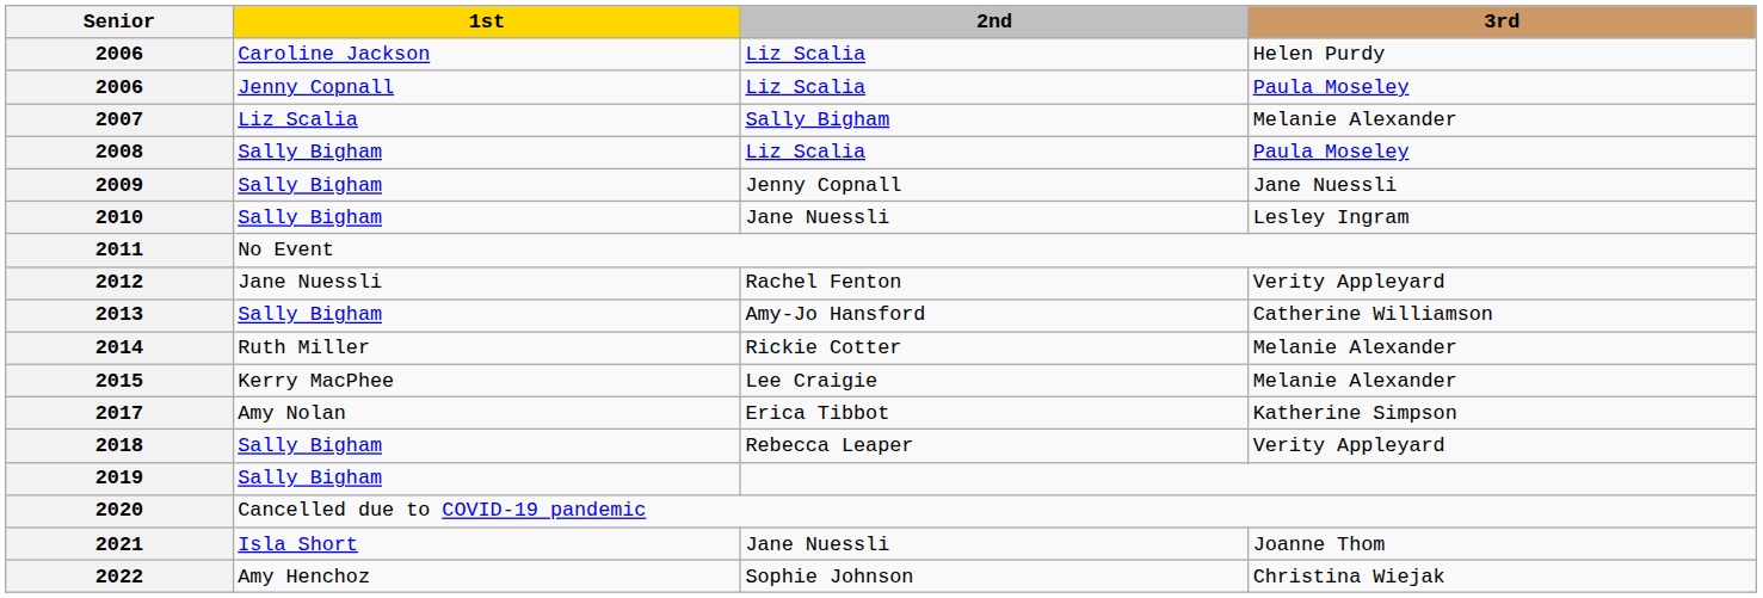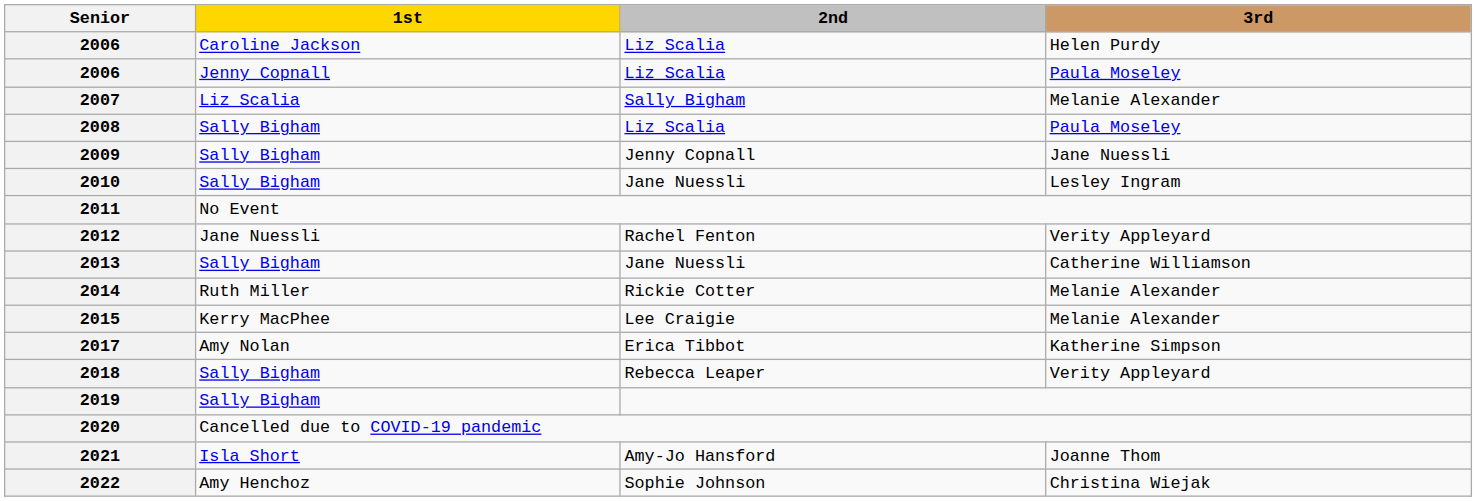2013 | 2nd: Amy-Jo Hansford -> Jane Nuessli
2021 | 2nd: Jane Nuessli -> Amy-Jo Hansford
